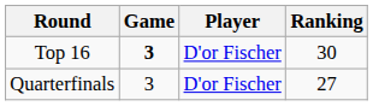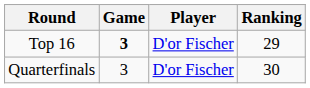Top 16 | Ranking: 30 -> 29
Quarterfinals | Ranking: 27 -> 30
